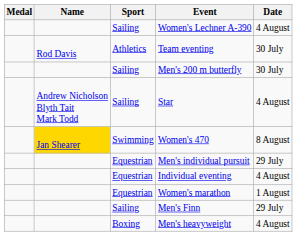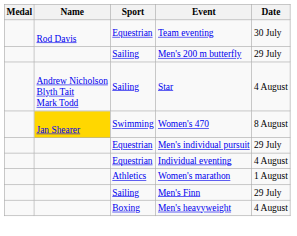- row: Sailing | Women's Lechner A-390 | 4 August
Team eventing | Sport: Athletics -> Equestrian
Men's 200 m butterfly | Date: 30 July -> 29 July
Women's marathon | Sport: Equestrian -> Athletics
